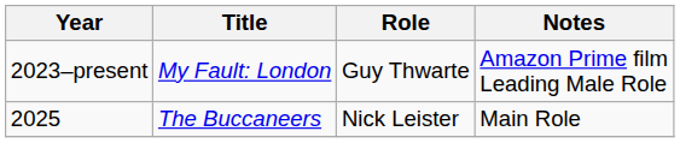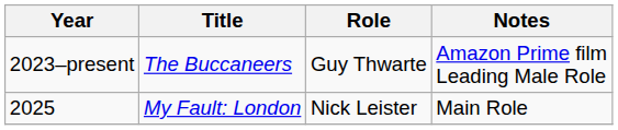2023–present | Title: My Fault: London -> The Buccaneers
2025 | Title: The Buccaneers -> My Fault: London
